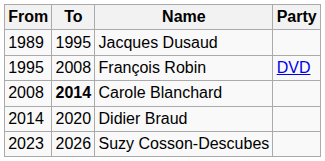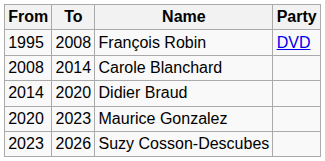- row: 1989 | 1995 | Jacques Dusaud
Carole Blanchard | To: bold -> normal
+ row: 2020 | 2023 | Maurice Gonzalez
